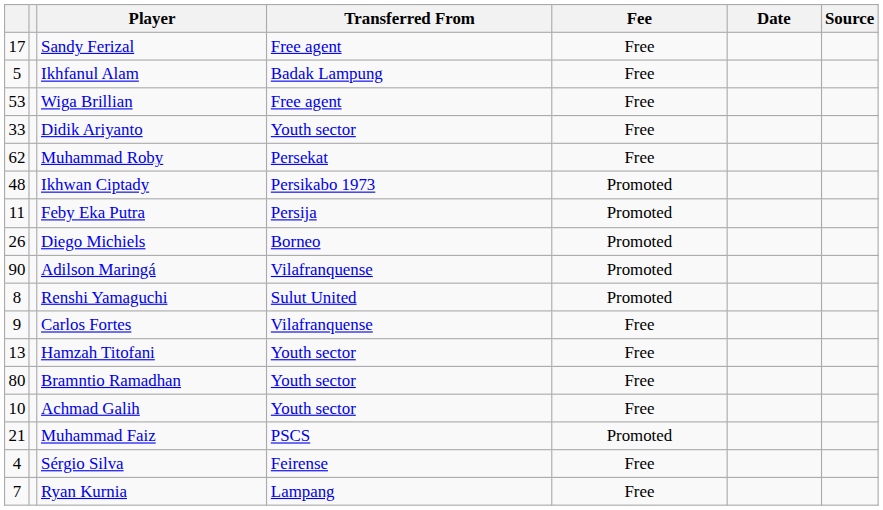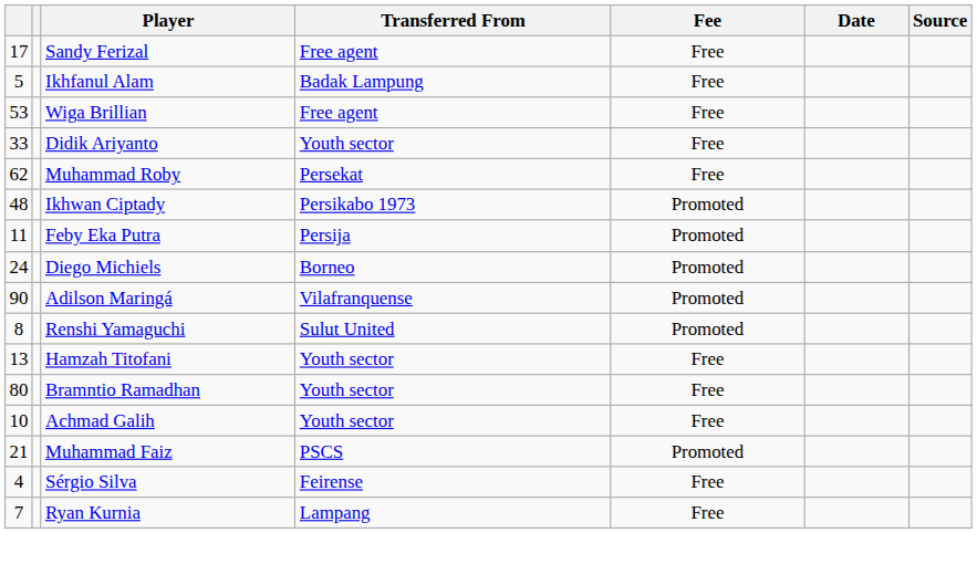Diego Michiels | column 1: 26 -> 24
- row: 9 | Carlos Fortes | Vilafranquense | Free
